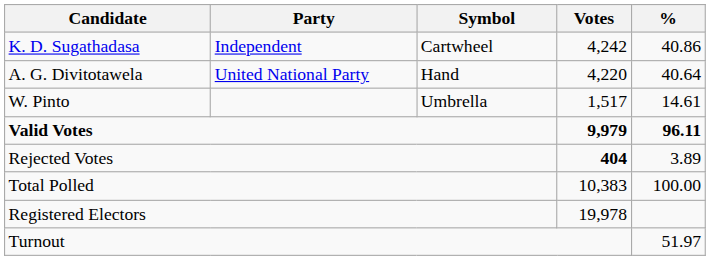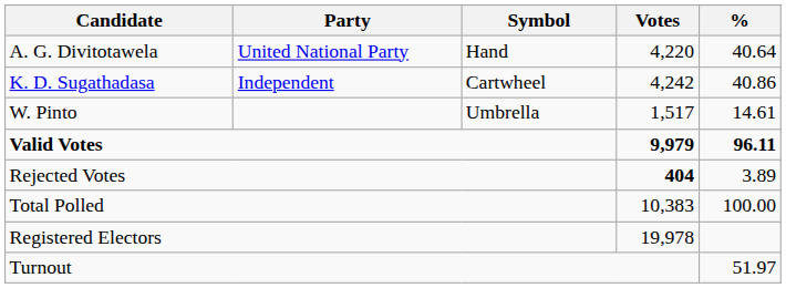rows swapped: K. D. Sugathadasa <-> A. G. Divitotawela
